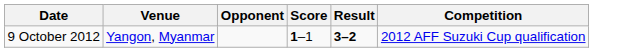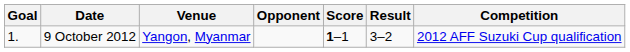+ column: Goal | 1.
9 October 2012 | Result: bold -> normal
